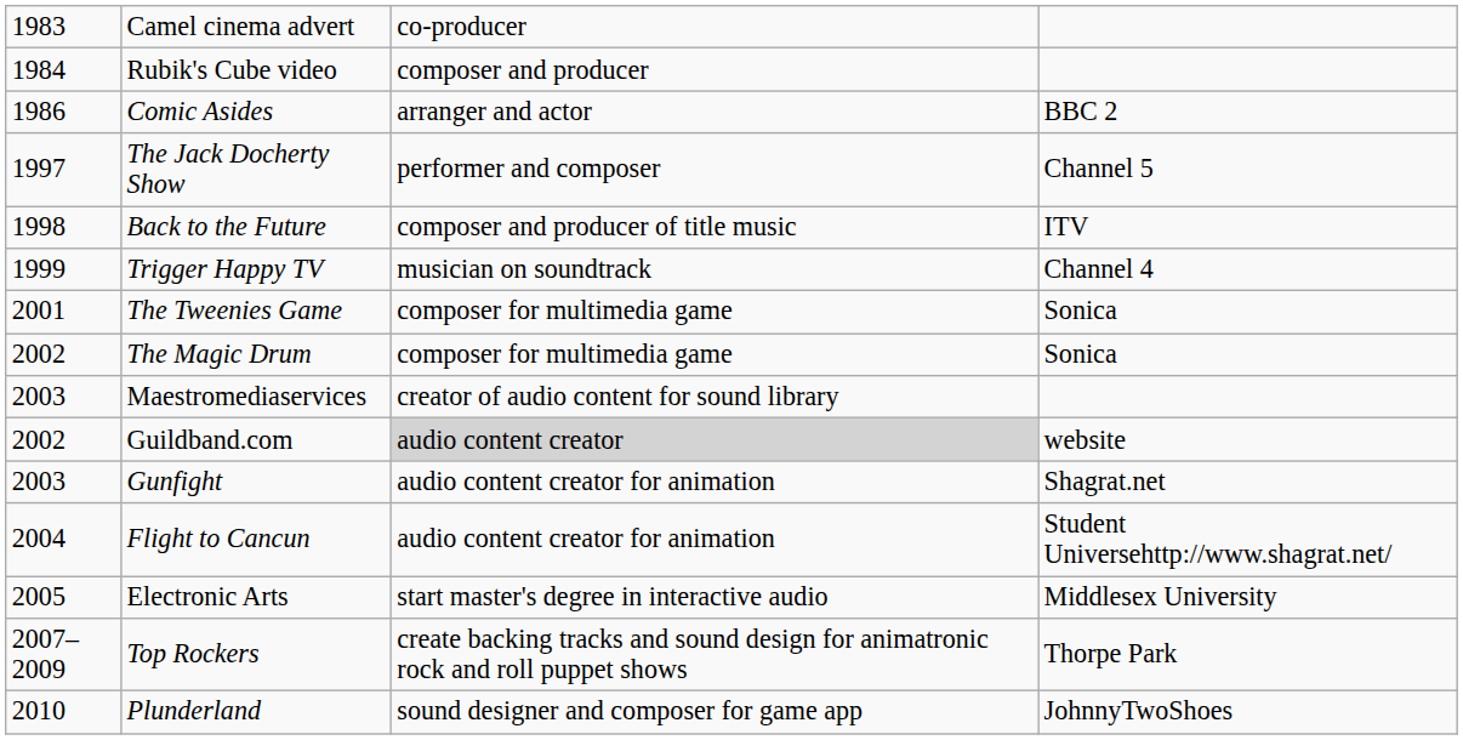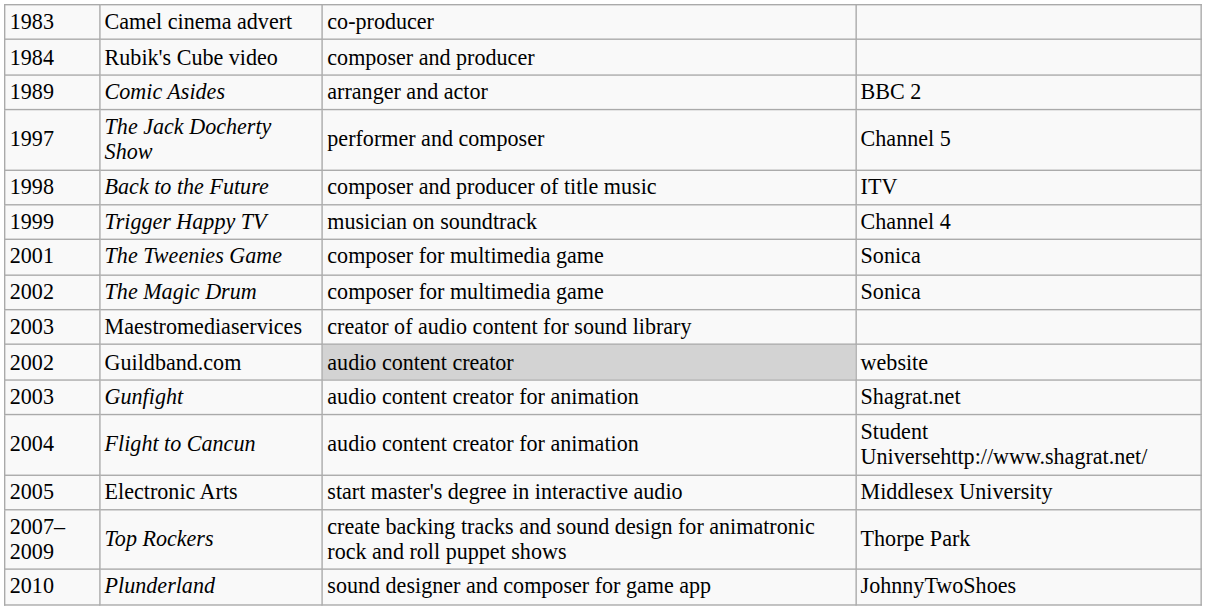Comic Asides | column 1: 1986 -> 1989
